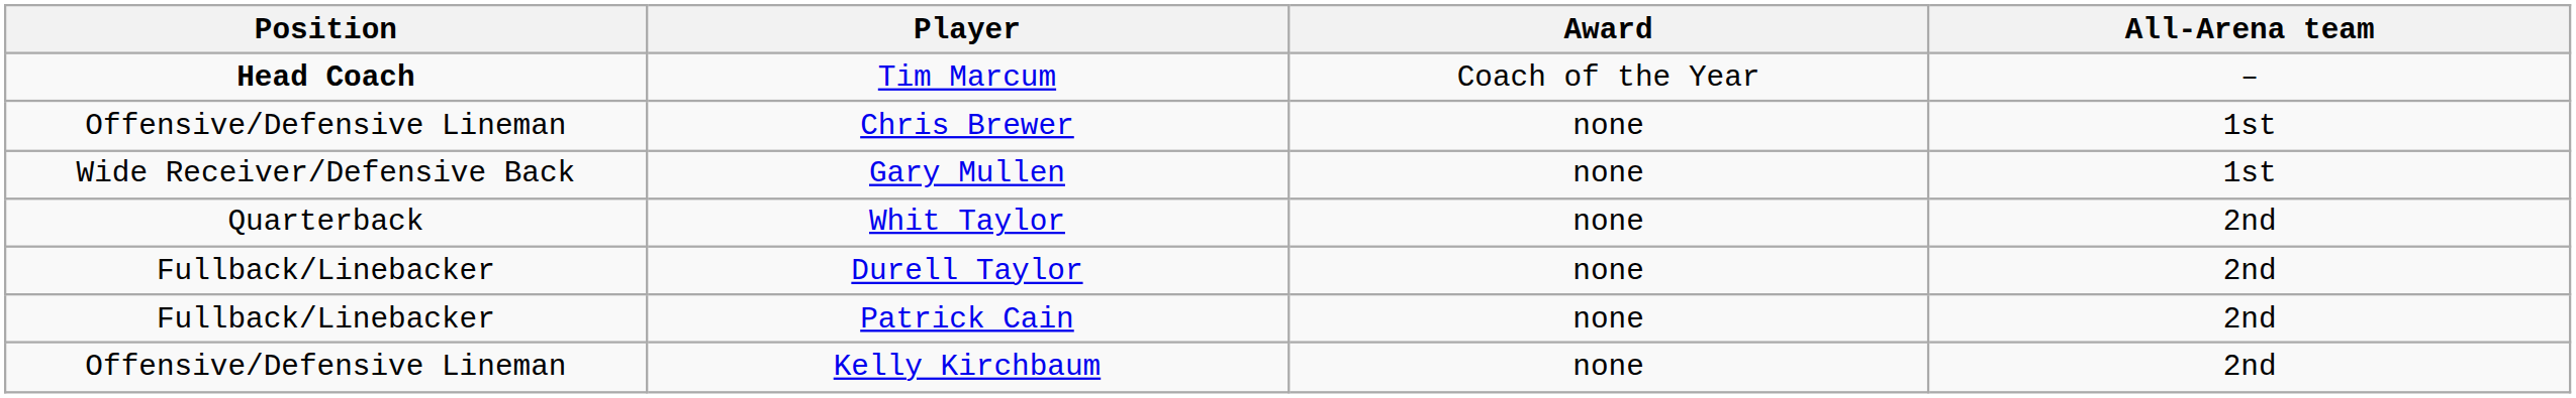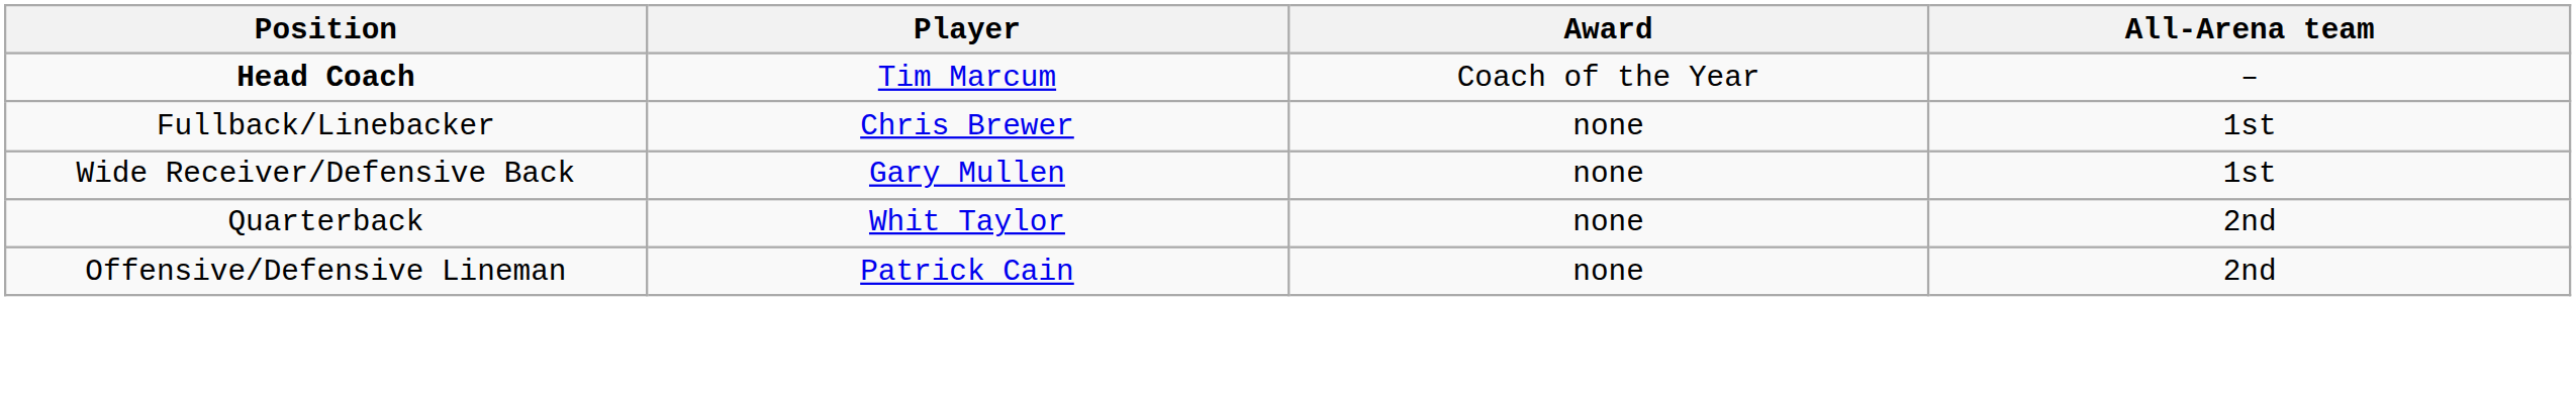Chris Brewer | Position: Offensive/Defensive Lineman -> Fullback/Linebacker
- row: Fullback/Linebacker | Durell Taylor | none | 2nd
Patrick Cain | Position: Fullback/Linebacker -> Offensive/Defensive Lineman
- row: Offensive/Defensive Lineman | Kelly Kirchbaum | none | 2nd
